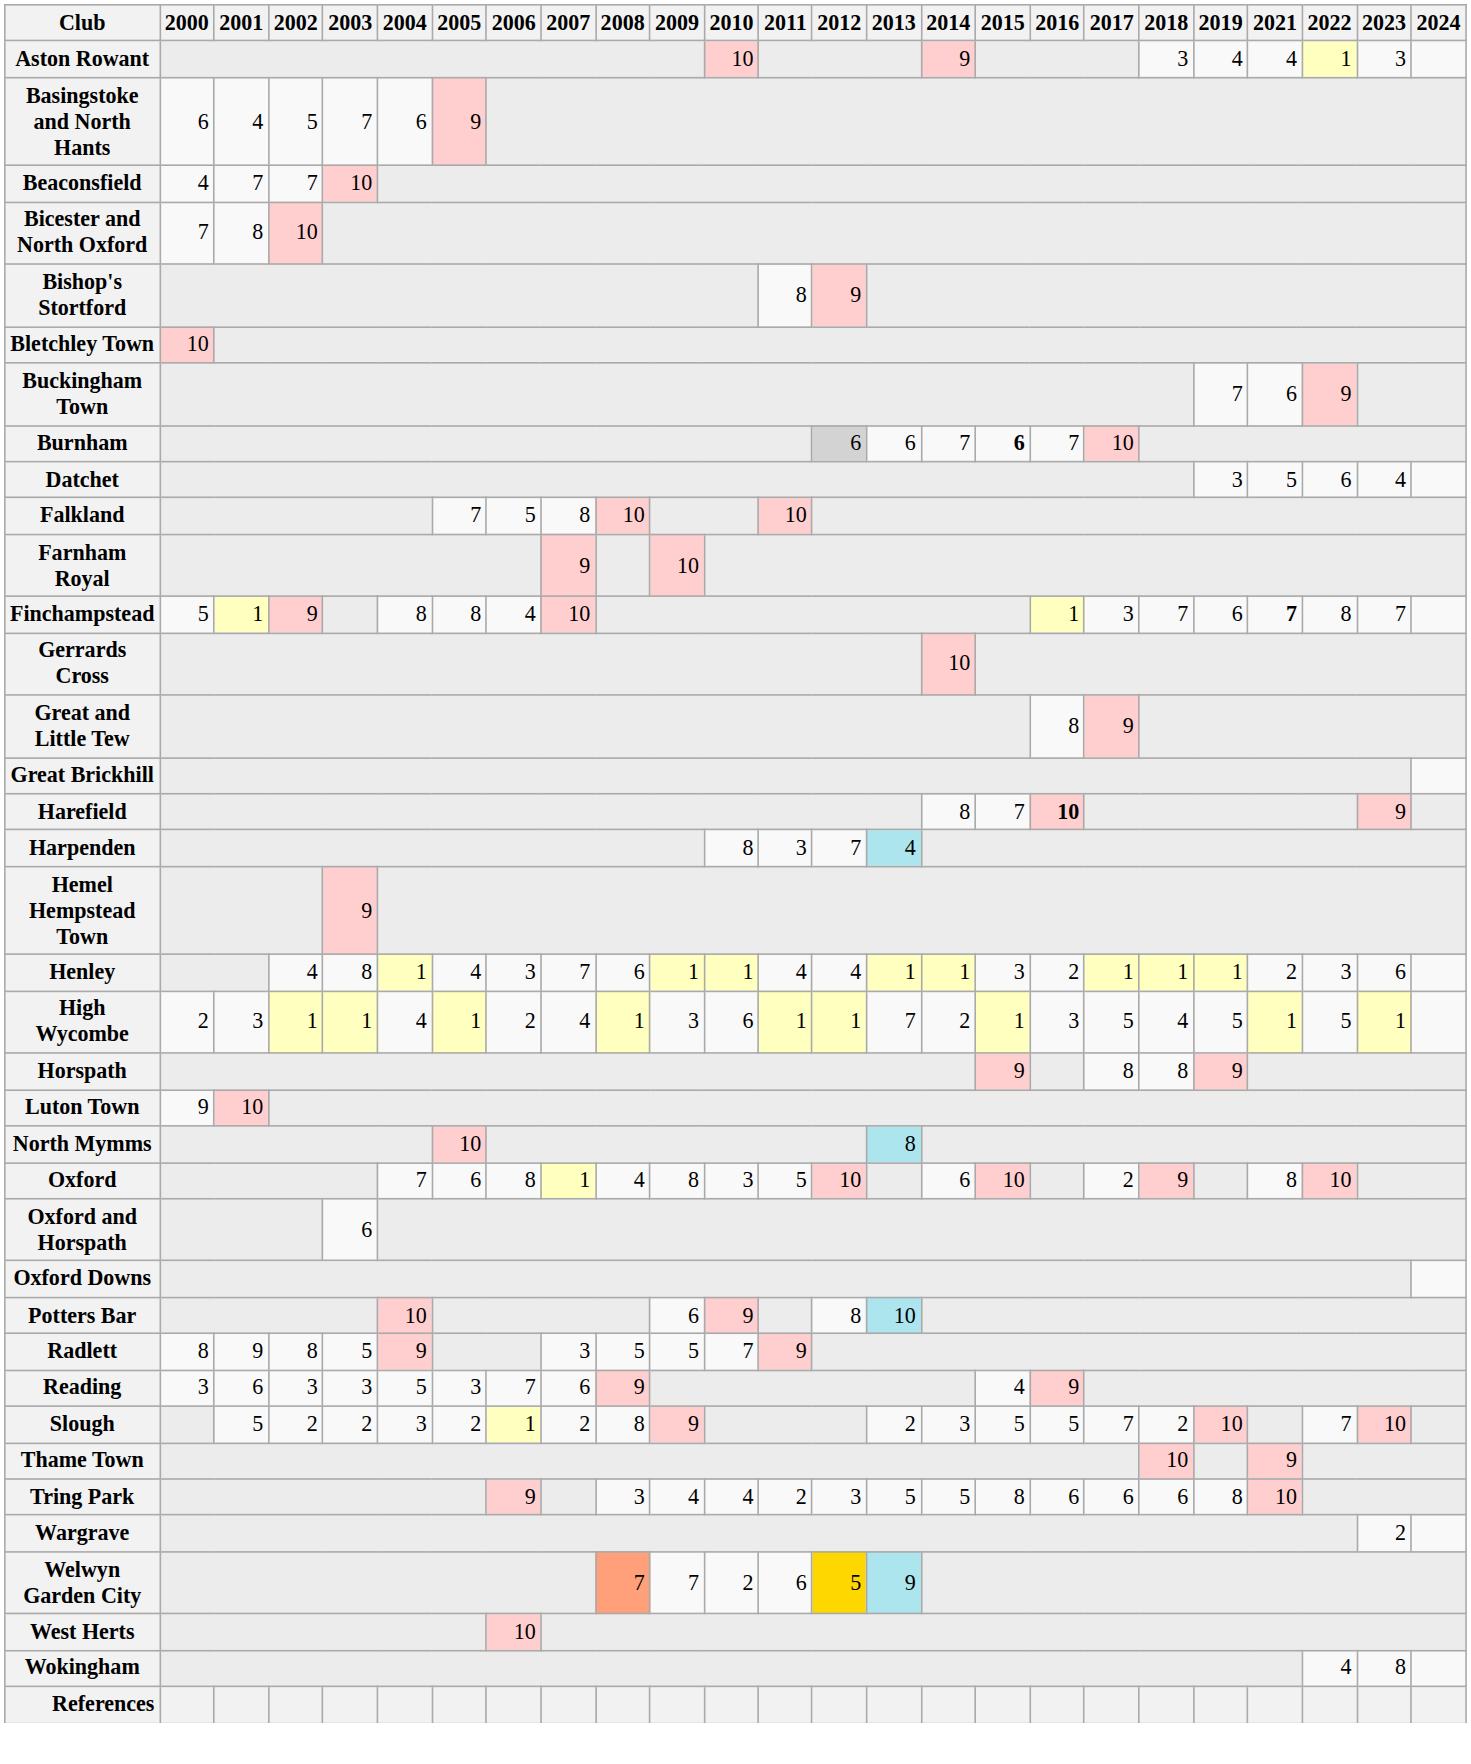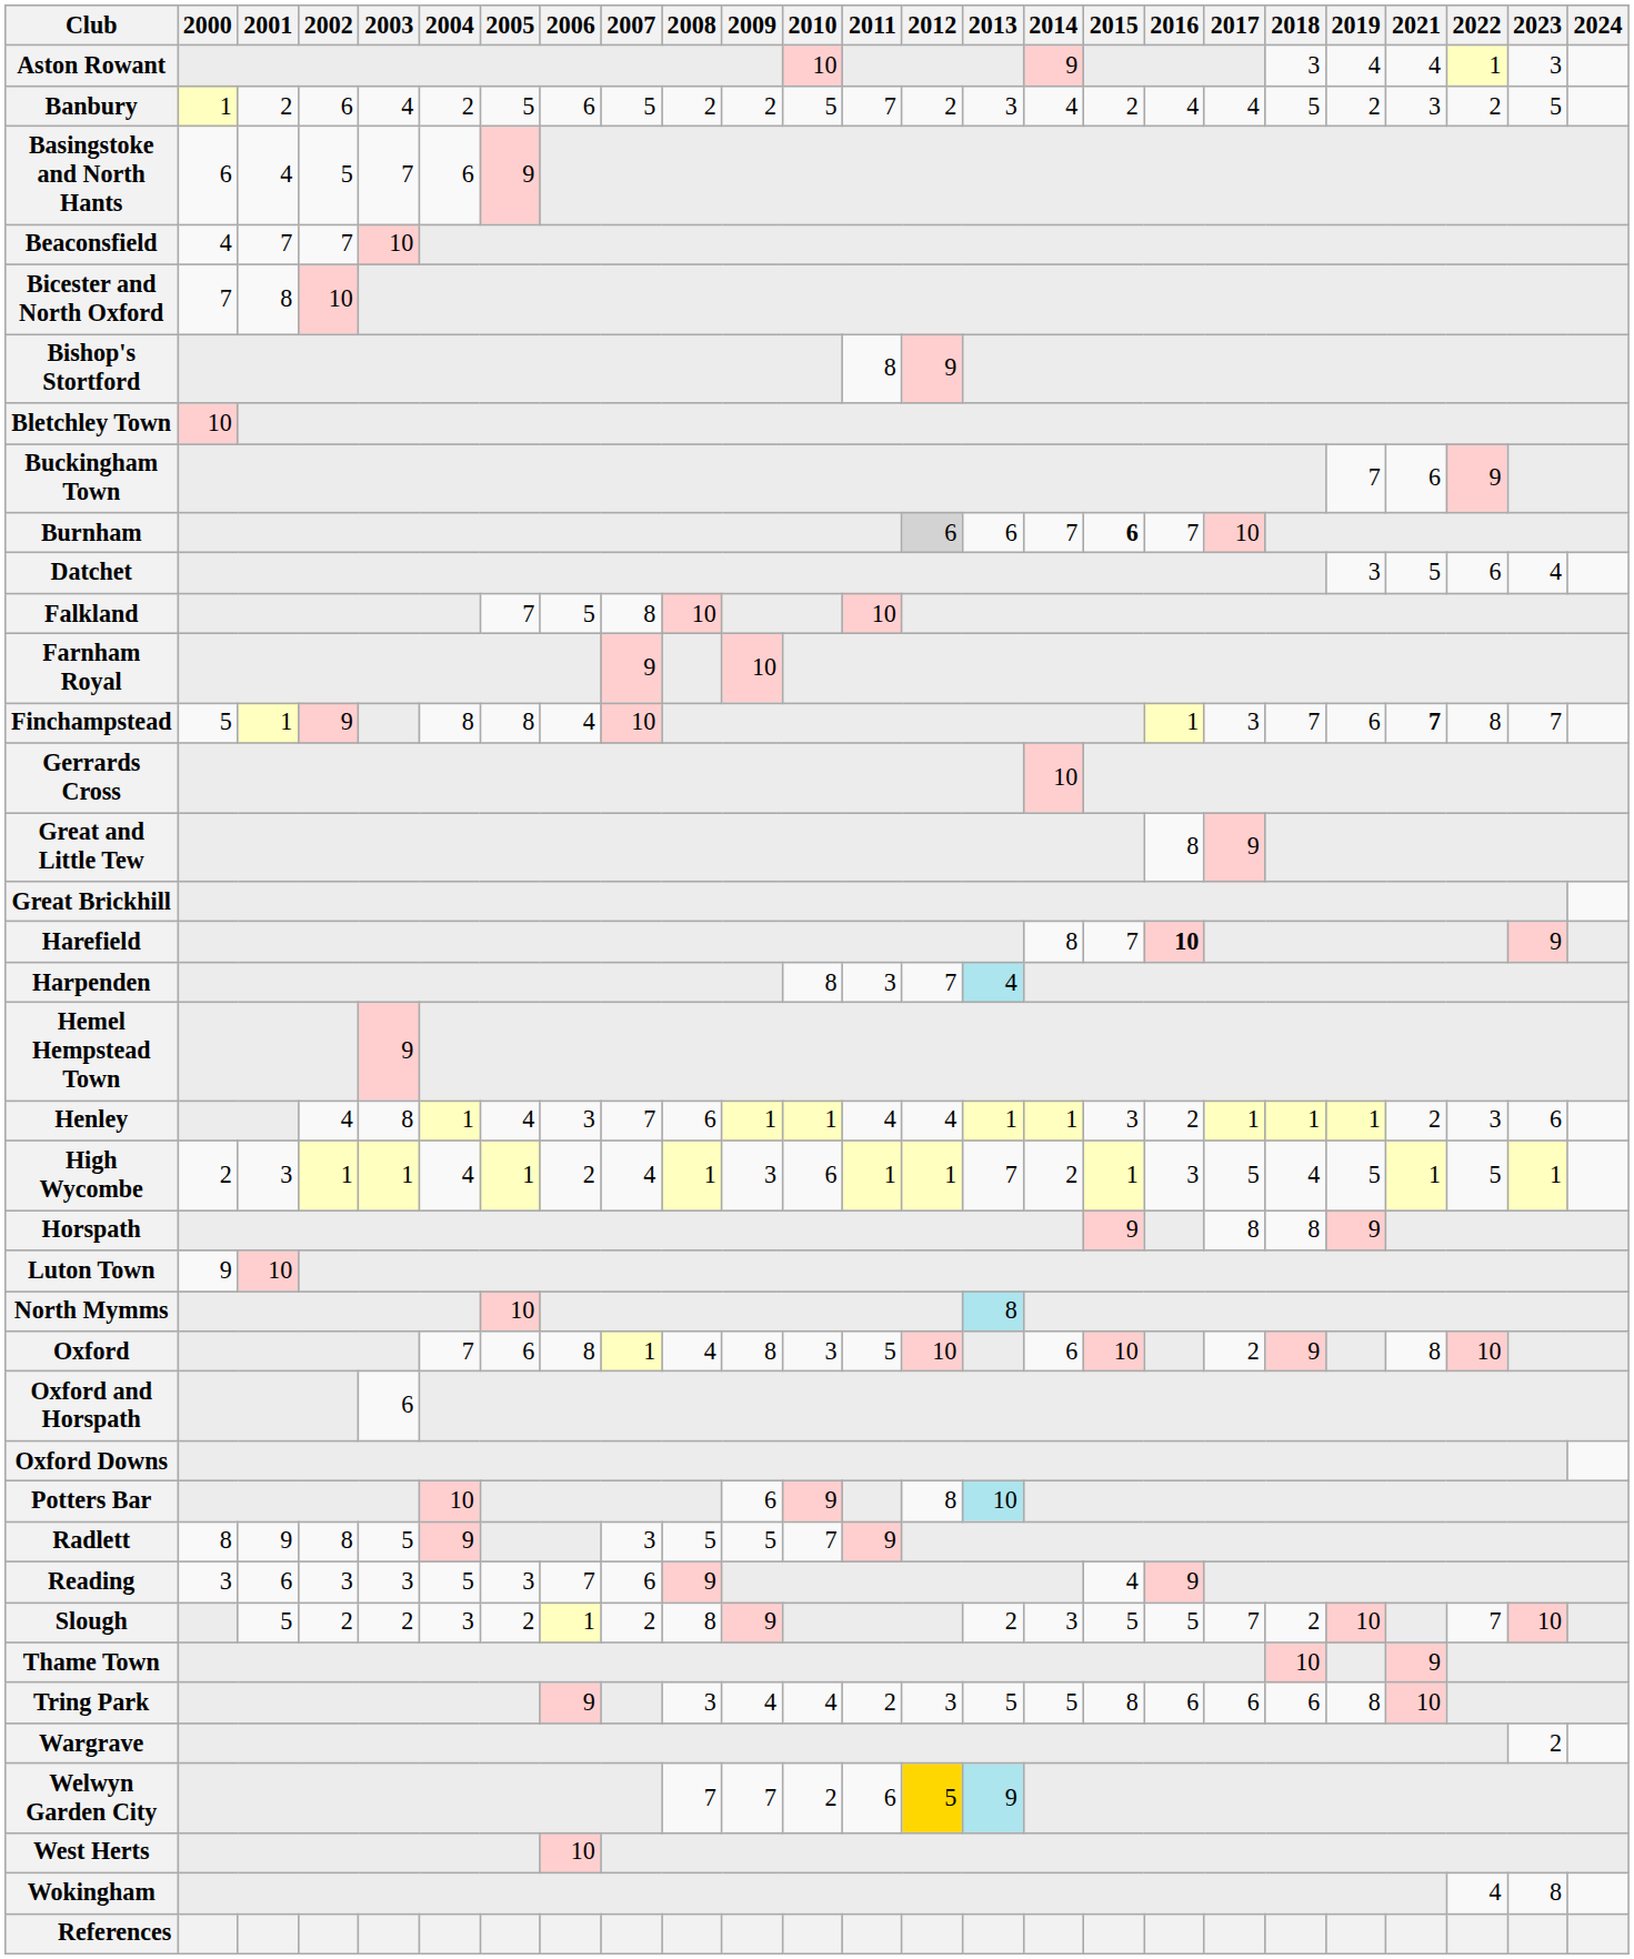+ row: Banbury | 1 | 2 | 6 | 4 | 2 | 5 | 6 | 5 | 2 | 2 | 5 | 7 | 2 | 3 | 4 | 2 | 4 | 4 | 5 | 2 | 3 | 2 | 5
Welwyn Garden City | 2008: lightsalmon background -> no background
